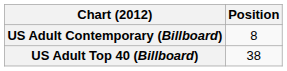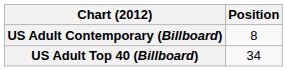US Adult Top 40 (Billboard) | Position: 38 -> 34
